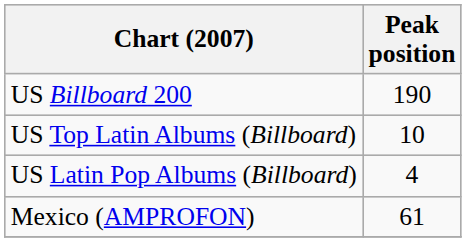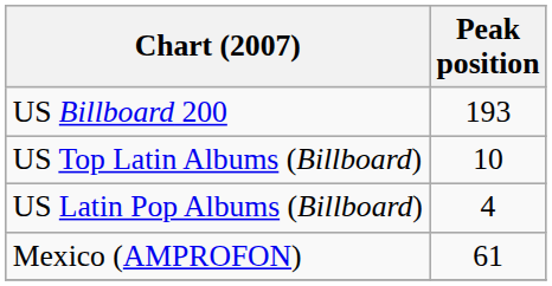US Billboard 200 | Peak position: 190 -> 193
